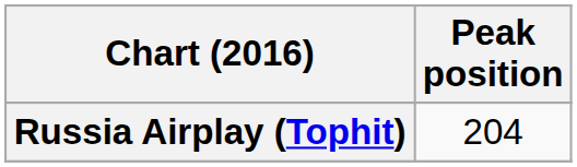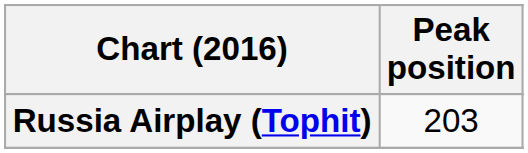Russia Airplay (Tophit) | Peak position: 204 -> 203
